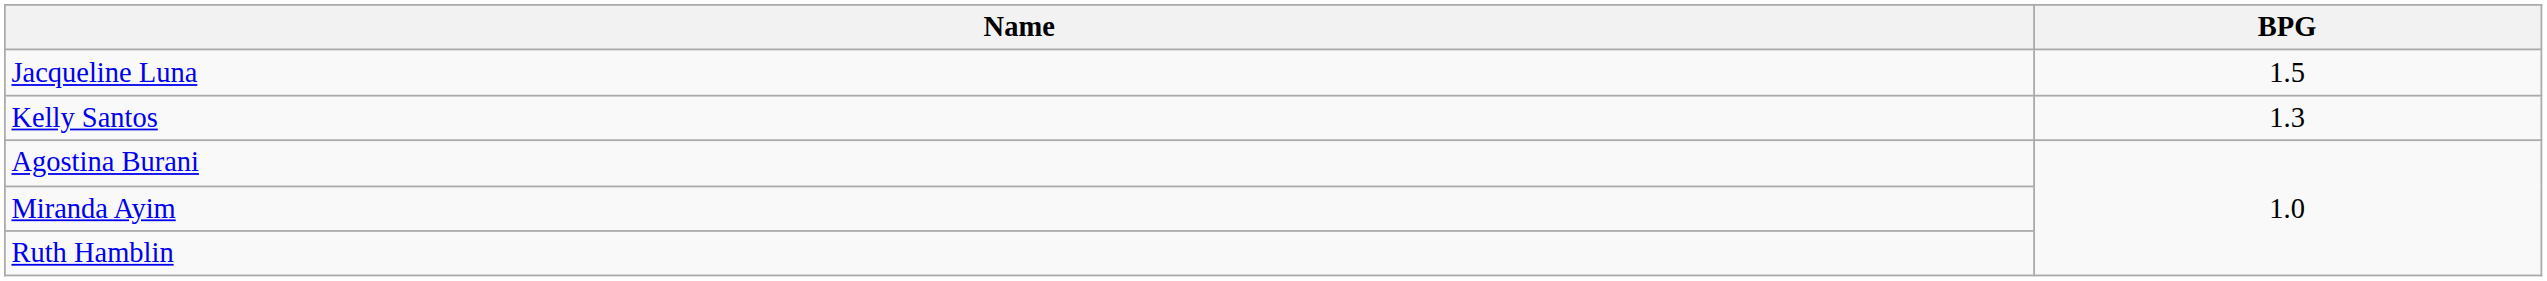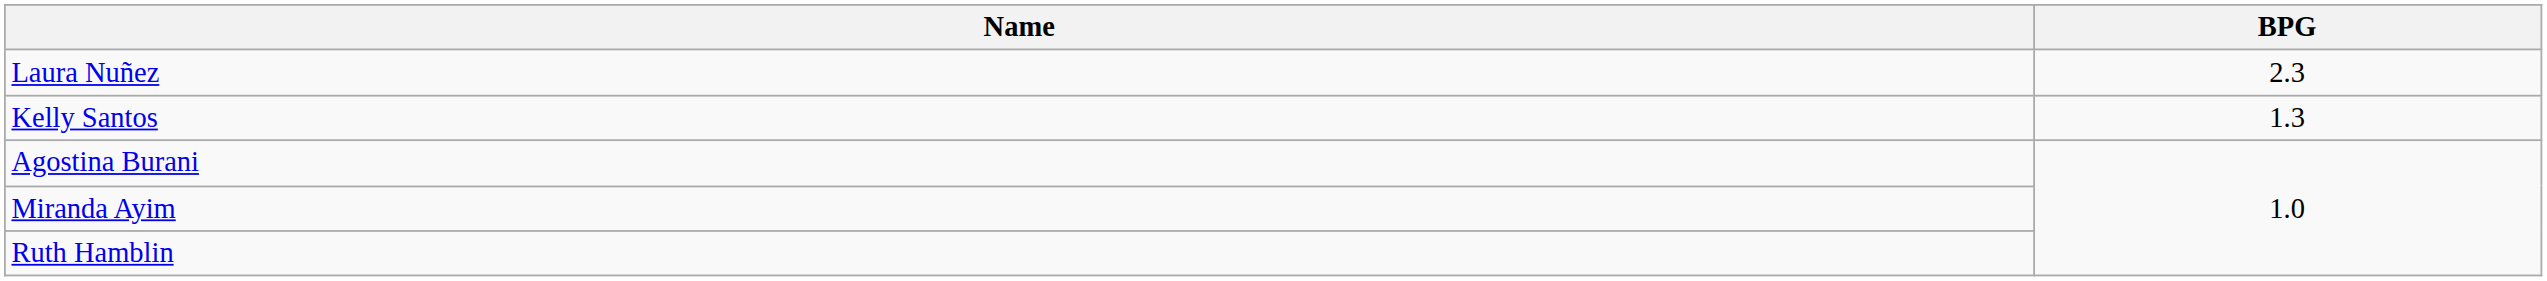+ row: Laura Nuñez | 2.3
- row: Jacqueline Luna | 1.5
